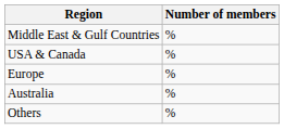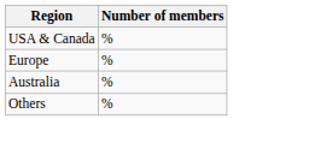- row: Middle East & Gulf Countries | %
